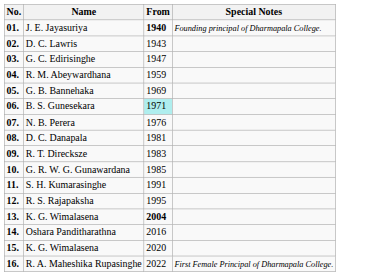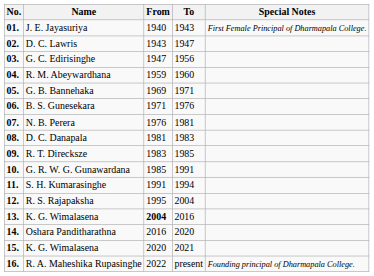+ column: To | 1943 | 1947 | 1956 | 1960 | 1971 | 1976 | 1981 | 1983 | 1985 | 1991 | 1994 | 2004 | 2016 | 2020 | 2021 | present
J. E. Jayasuriya | From: bold -> normal
J. E. Jayasuriya | Special Notes: Founding principal of Dharmapala College. -> First Female Principal of Dharmapala College.
B. S. Gunesekara | From: paleturquoise background -> no background
R. A. Maheshika Rupasinghe | Special Notes: First Female Principal of Dharmapala College. -> Founding principal of Dharmapala College.
